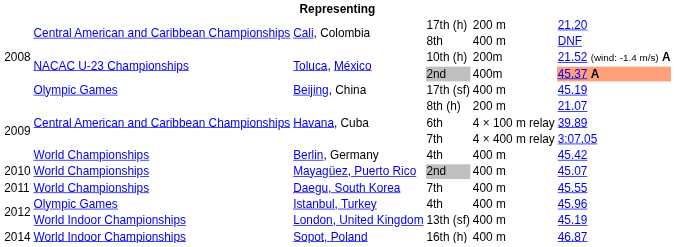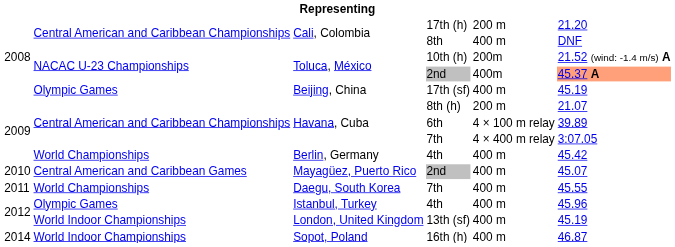Mayagüez, Puerto Rico / 2nd | column 2: World Championships -> Central American and Caribbean Games
